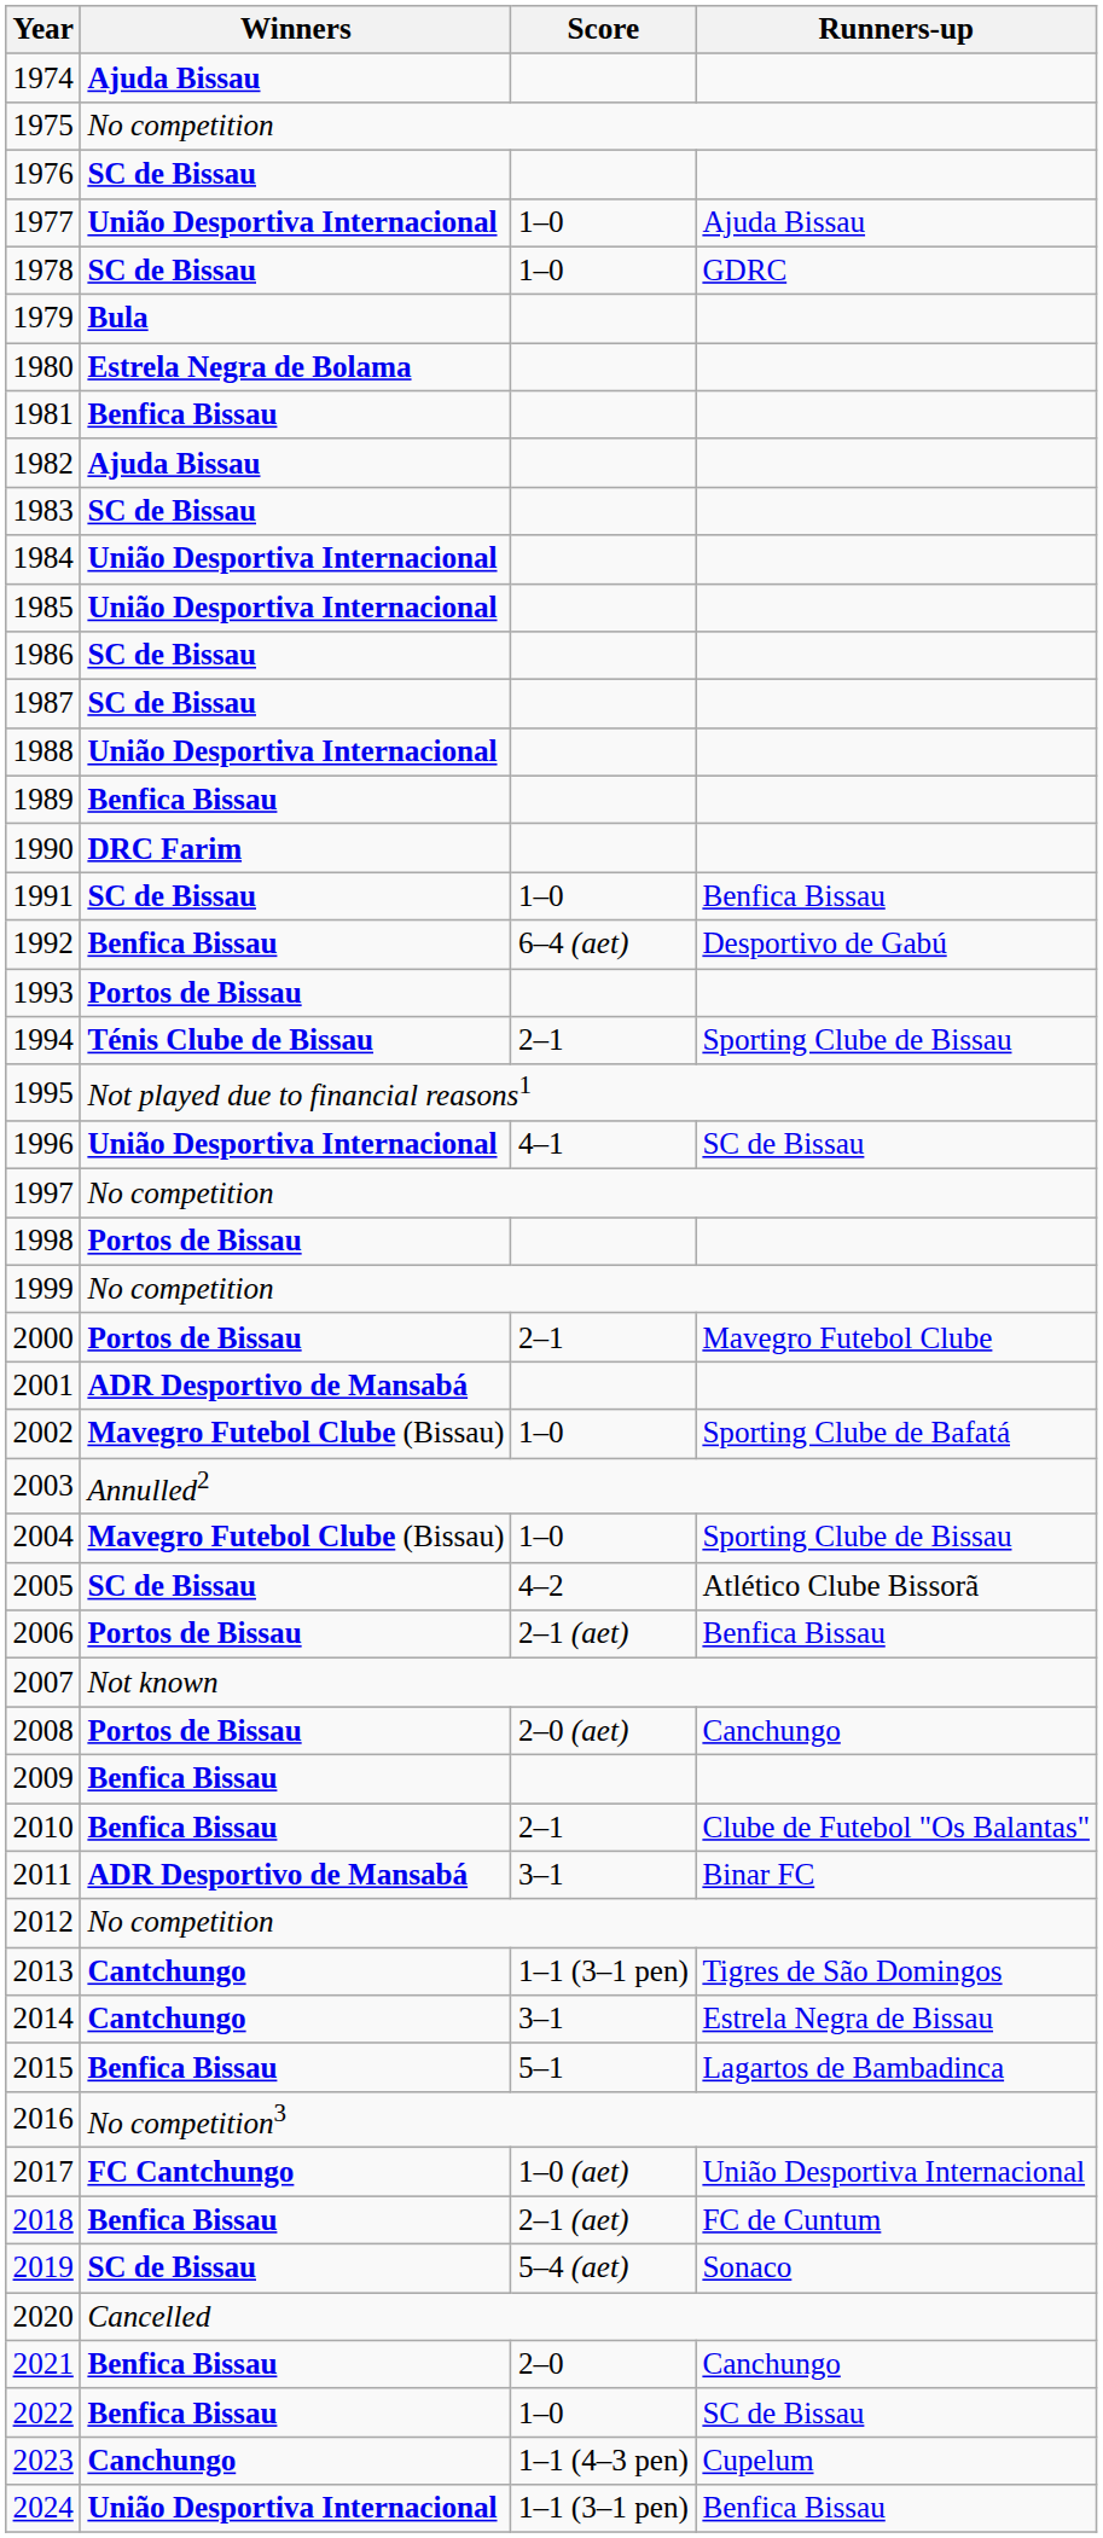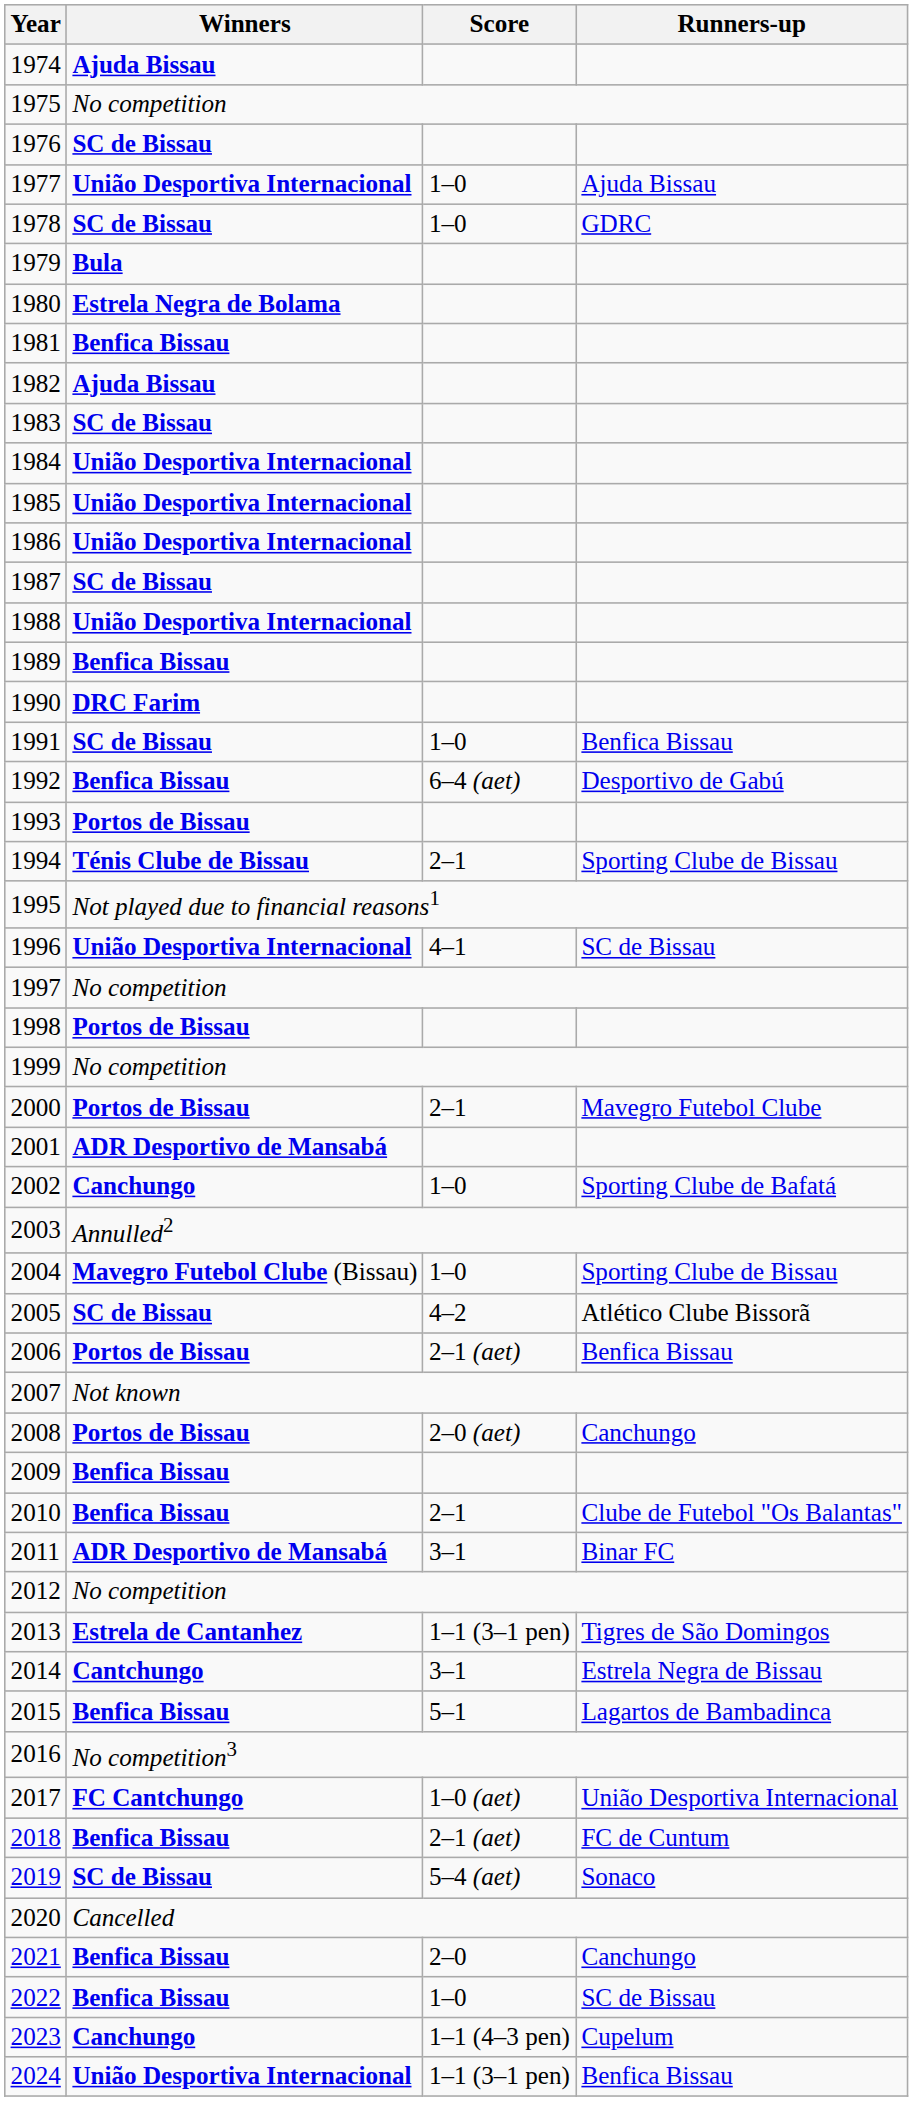1986 | Winners: SC de Bissau -> União Desportiva Internacional
2002 | Winners: Mavegro Futebol Clube (Bissau) -> Canchungo
2013 | Winners: Cantchungo -> Estrela de Cantanhez
